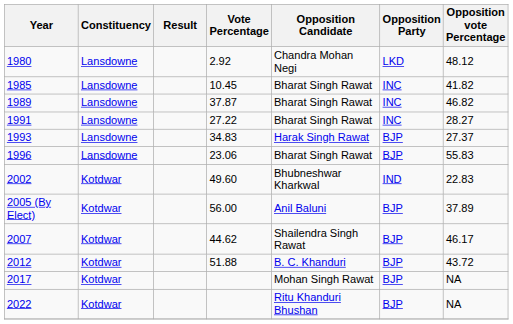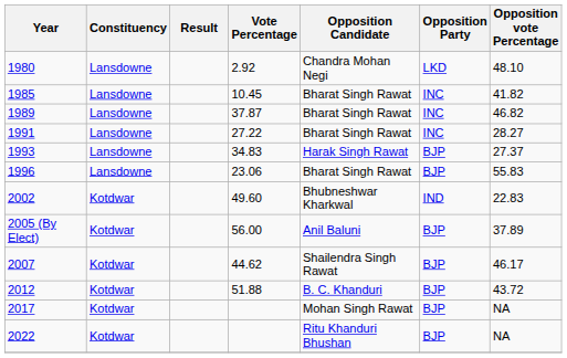1980 | Opposition vote Percentage: 48.12 -> 48.10
